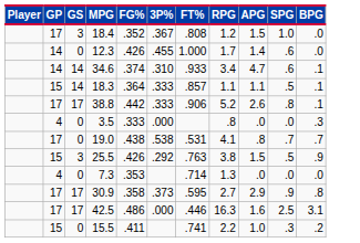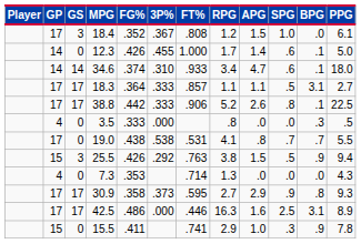+ column: PPG | 6.1 | 5.0 | 18.0 | 2.7 | 22.5 | .5 | 5.5 | 9.4 | 4.3 | 9.3 | 8.9 | 7.8
12.3 | BPG: .0 -> .1
18.3 | GP: 15 -> 17
18.3 | GS: 14 -> 17
18.3 | BPG: .1 -> 3.1
15.5 | RPG: 2.2 -> 2.9
15.5 | BPG: .2 -> .9
